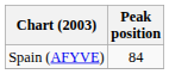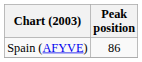Spain (AFYVE) | Peak position: 84 -> 86
